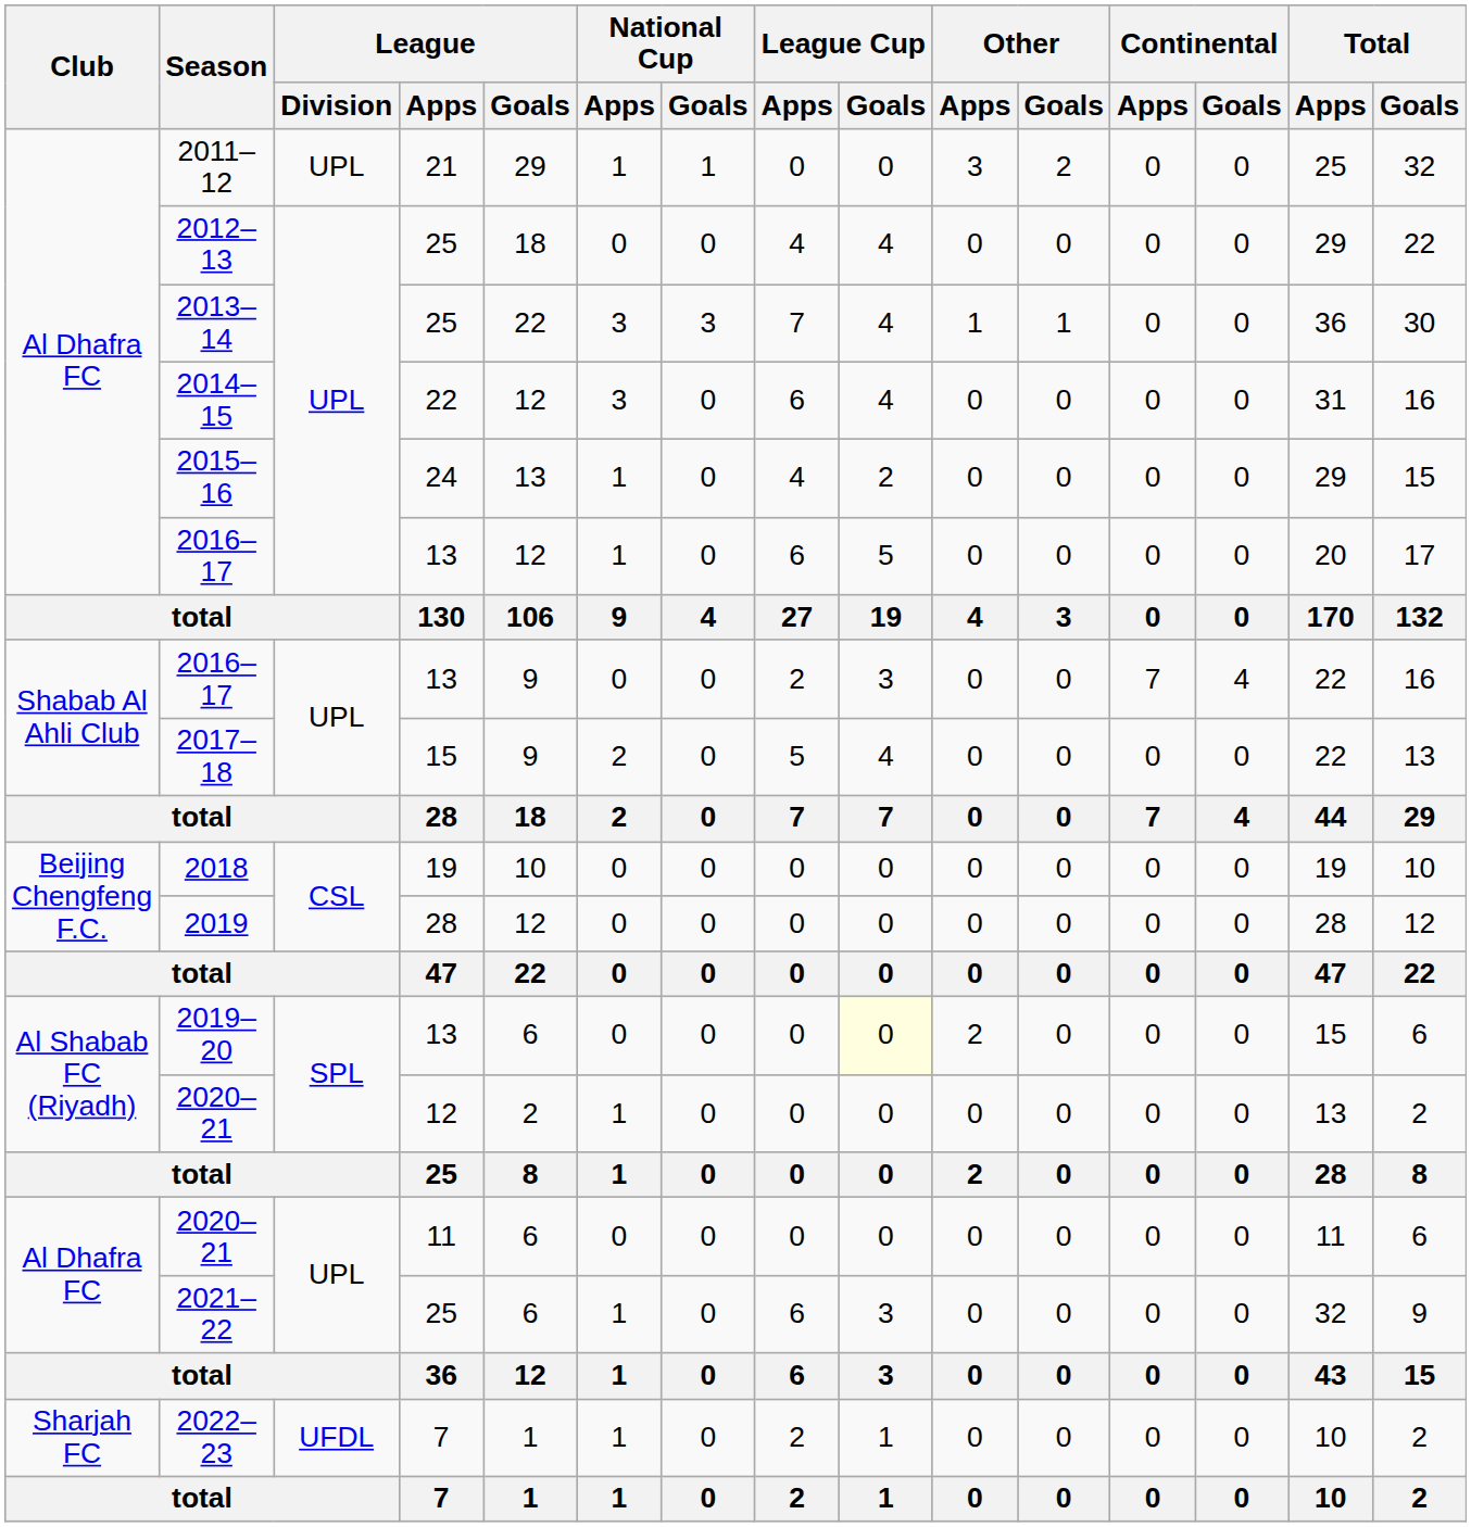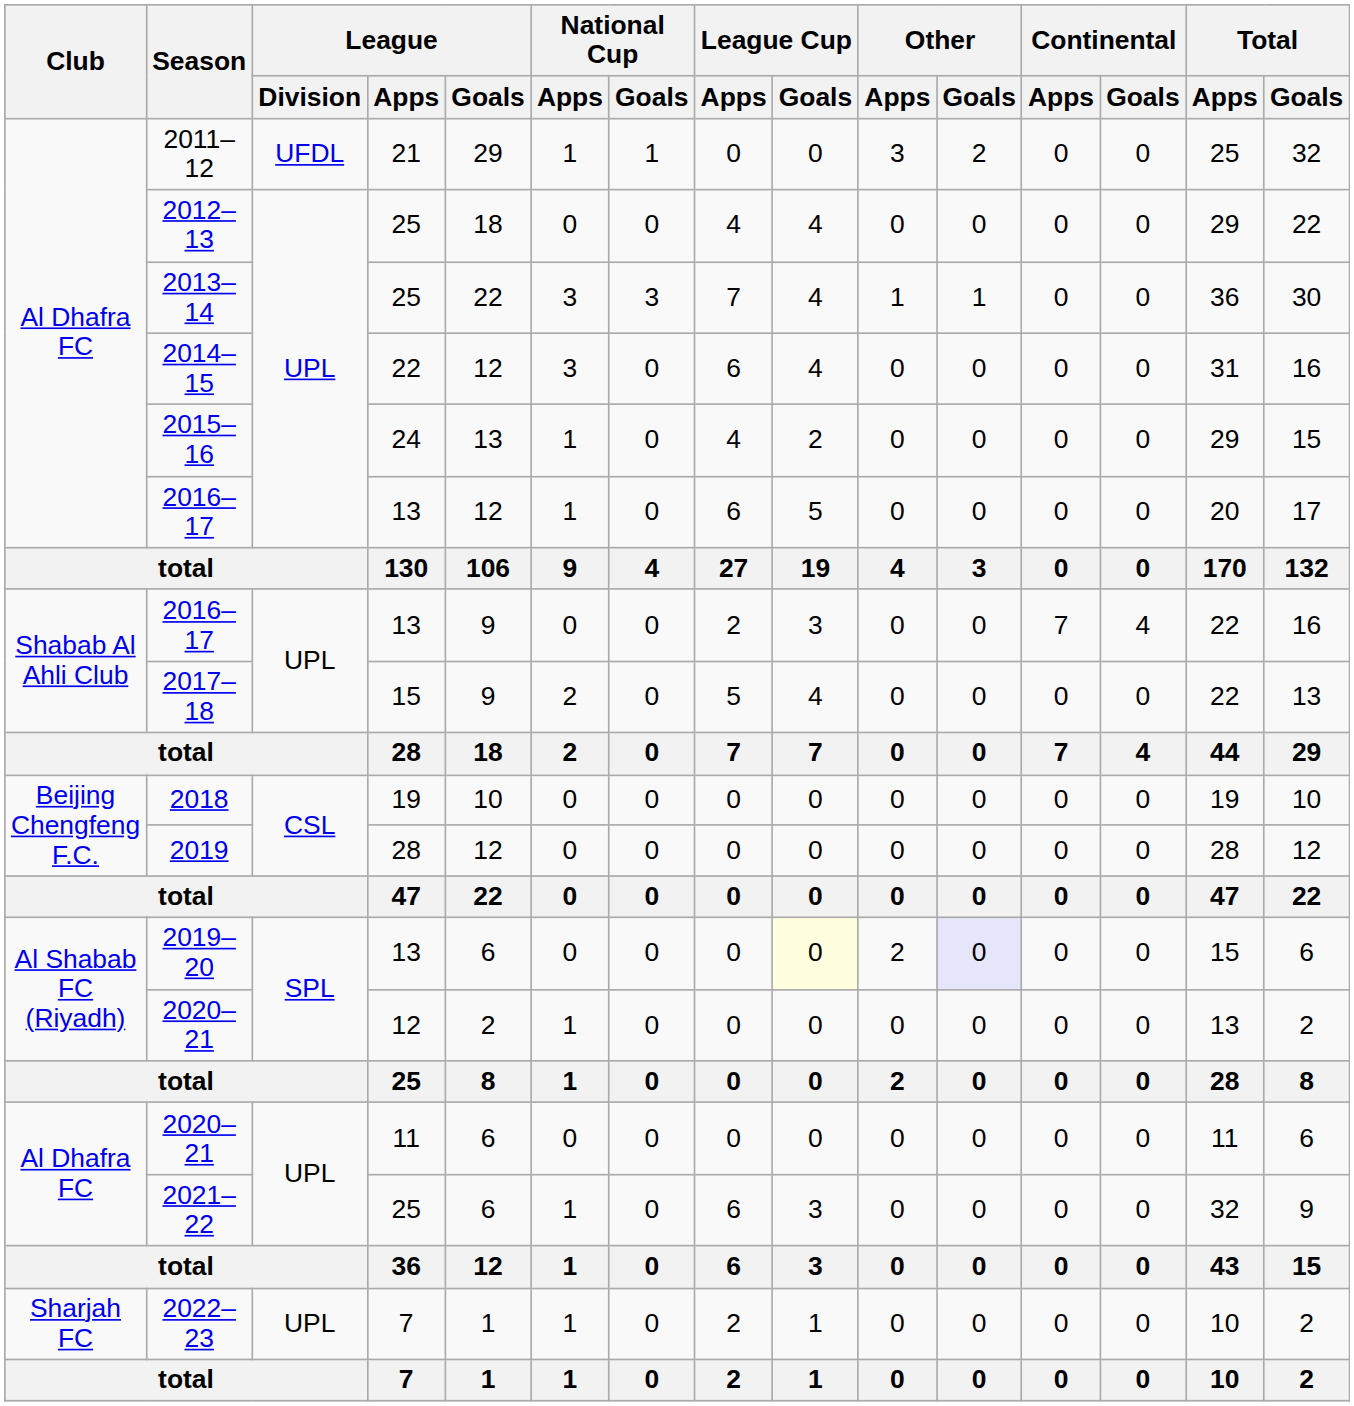2011–12 | League / Division: UPL -> UFDL
2019–20 | Other / Goals: no background -> lavender background
2022–23 | League / Division: UFDL -> UPL
